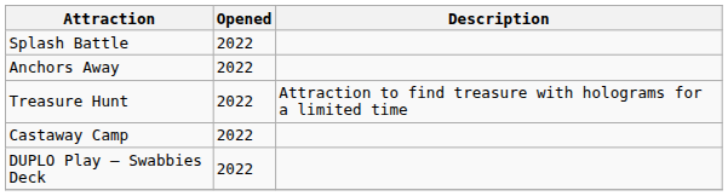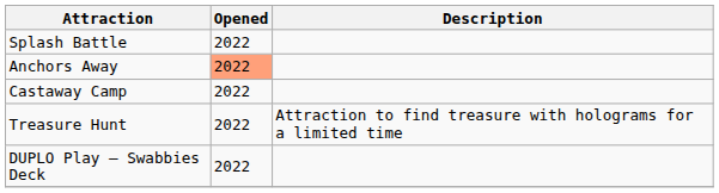Anchors Away | Opened: no background -> lightsalmon background
rows swapped: Treasure Hunt <-> Castaway Camp
